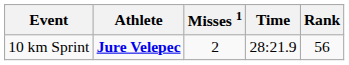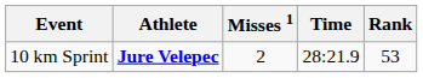10 km Sprint | Rank: 56 -> 53
